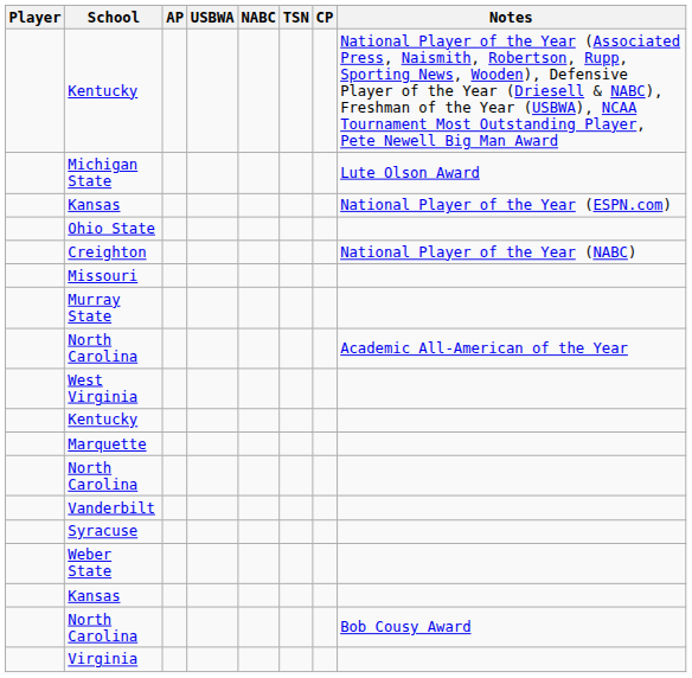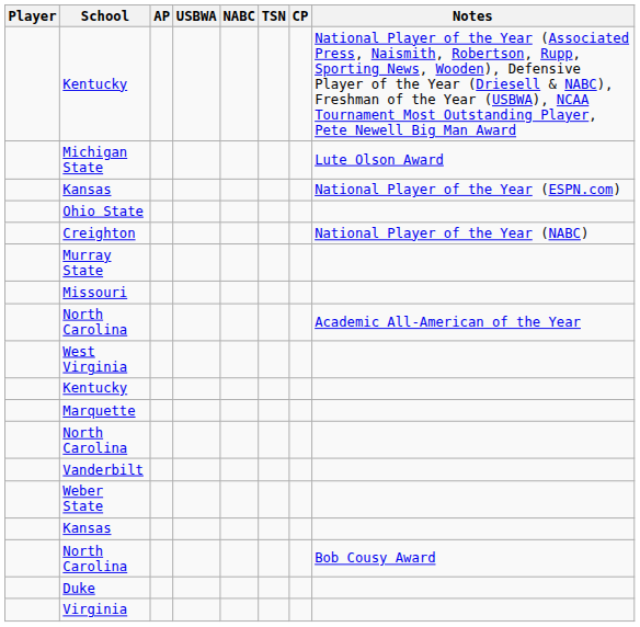rows swapped: Murray State <-> Missouri
- row: Syracuse
+ row: Duke
